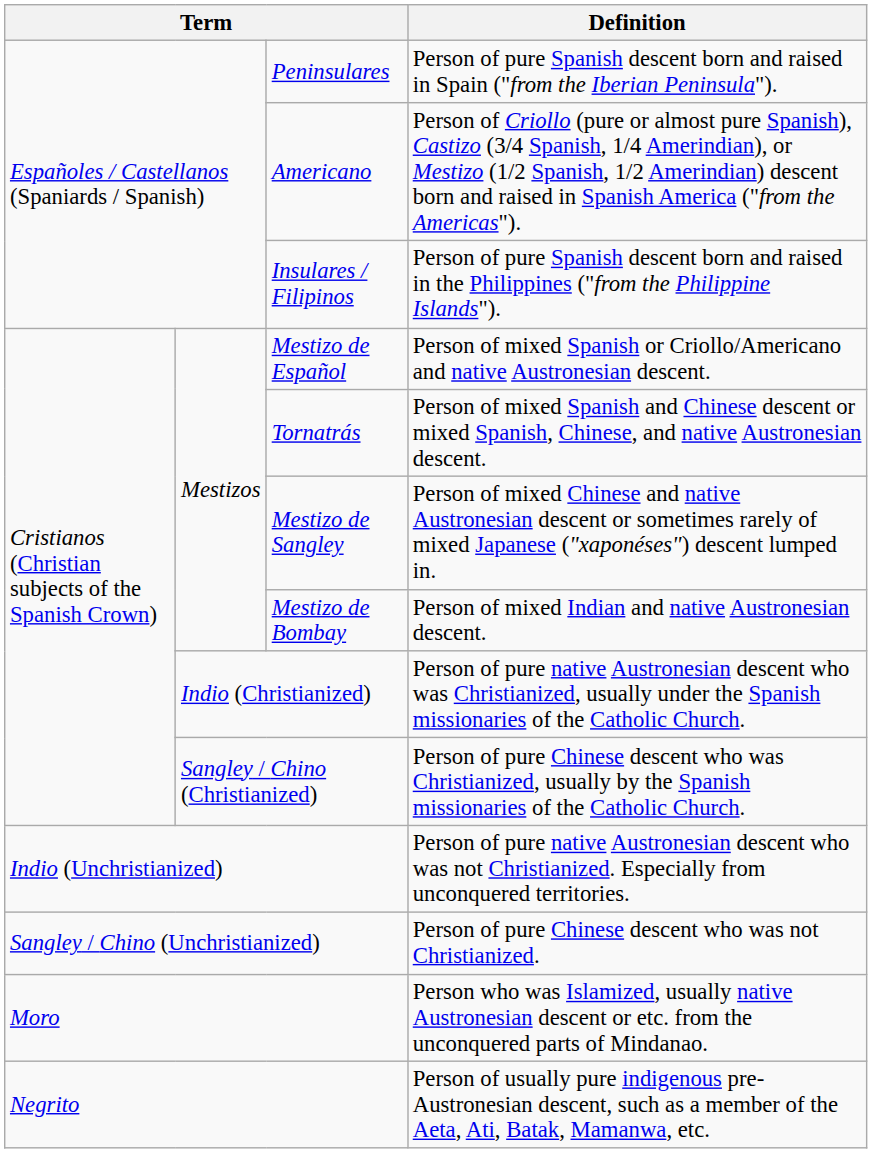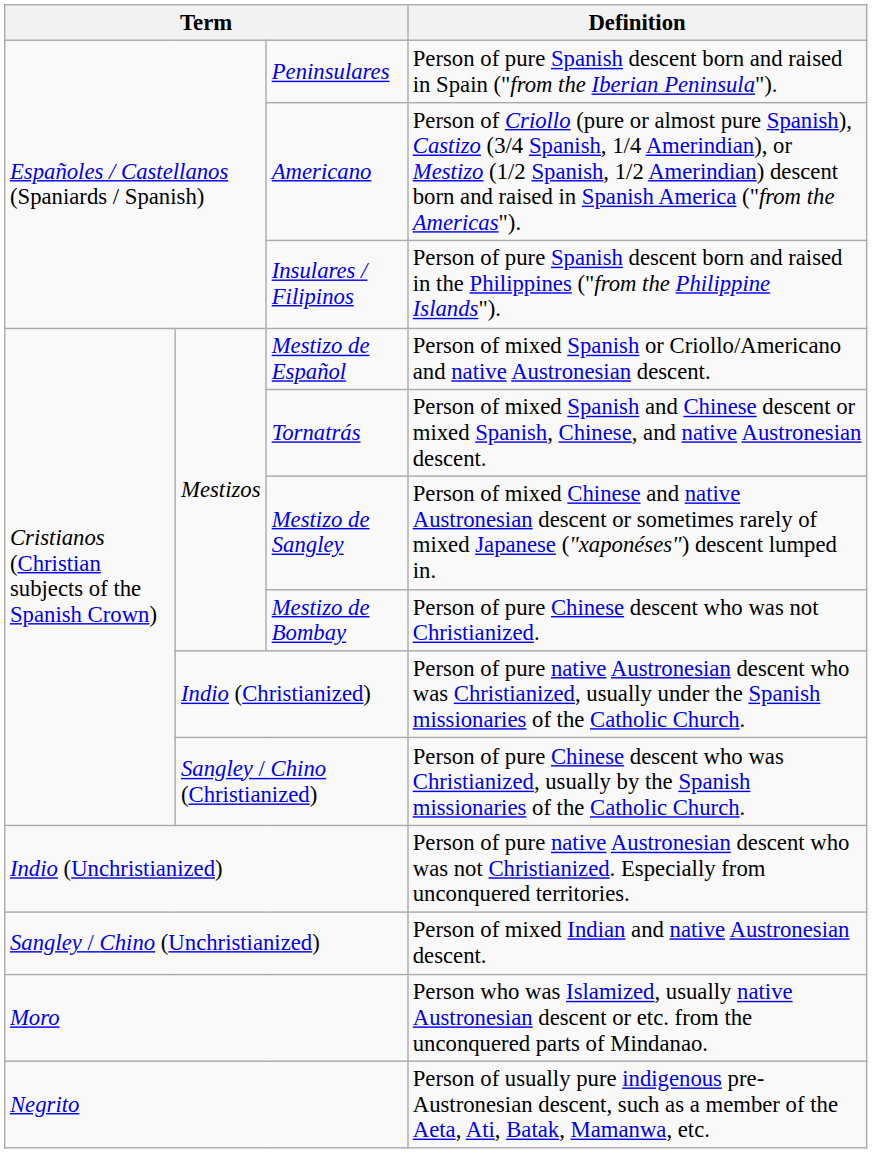Mestizo de Bombay | Definition: Person of mixed Indian and native Austronesian descent. -> Person of pure Chinese descent who was not Christianized.
Sangley / Chino (Unchristianized) | Definition: Person of pure Chinese descent who was not Christianized. -> Person of mixed Indian and native Austronesian descent.
